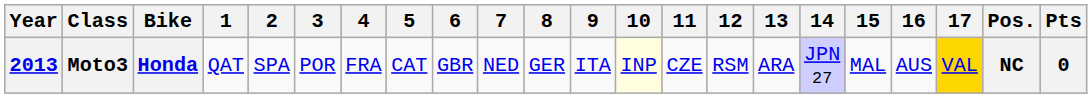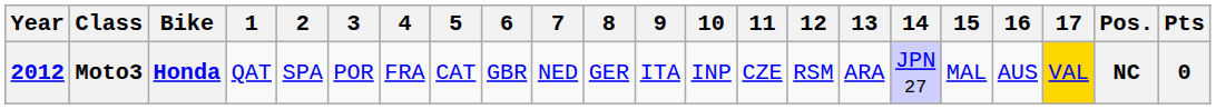Moto3 | Year: 2013 -> 2012
Moto3 | 10: lightyellow background -> no background
